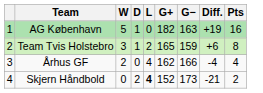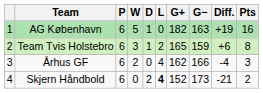+ column: P | 6 | 6 | 6 | 6
Århus GF | Pts: 4 -> 3
